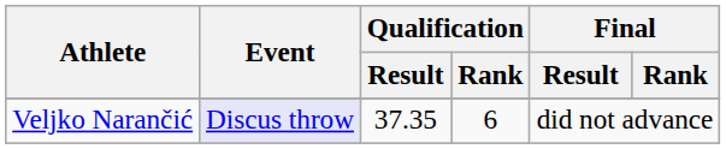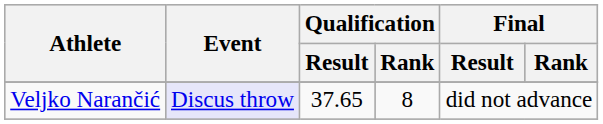Veljko Narančić | Qualification / Result: 37.35 -> 37.65
Veljko Narančić | Qualification / Rank: 6 -> 8
